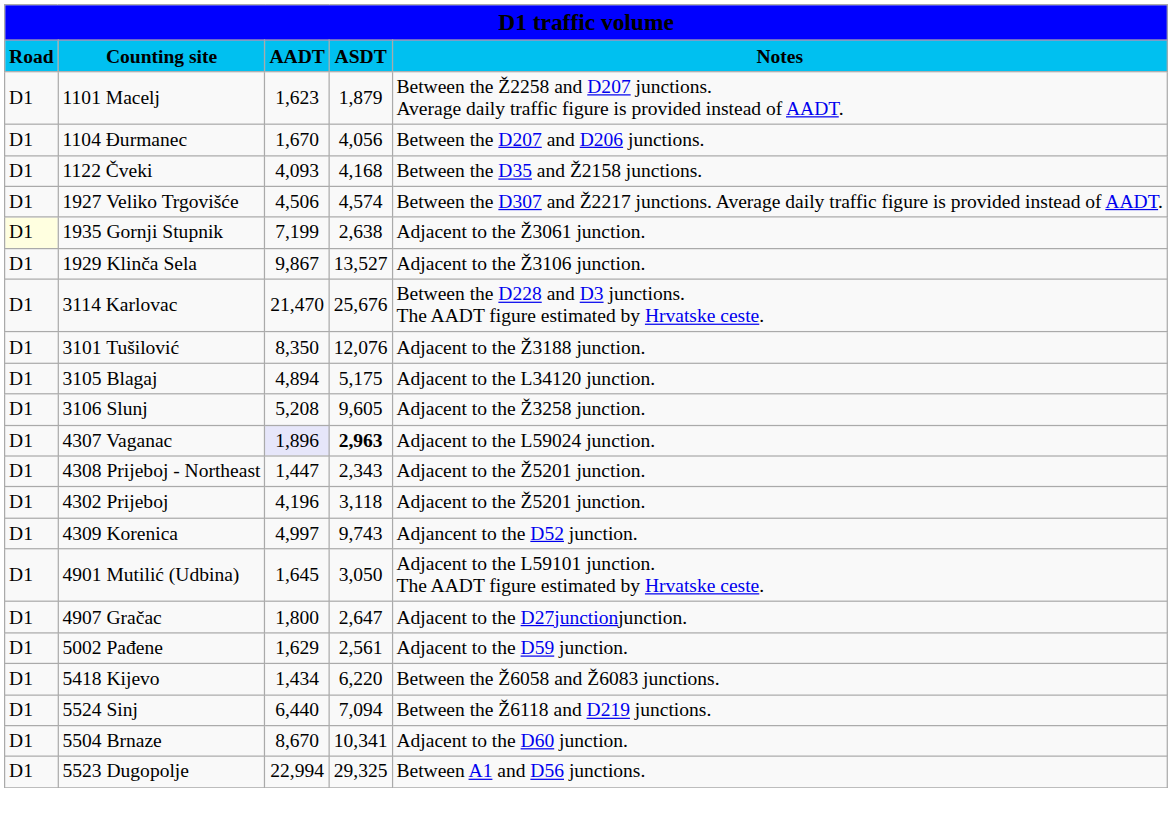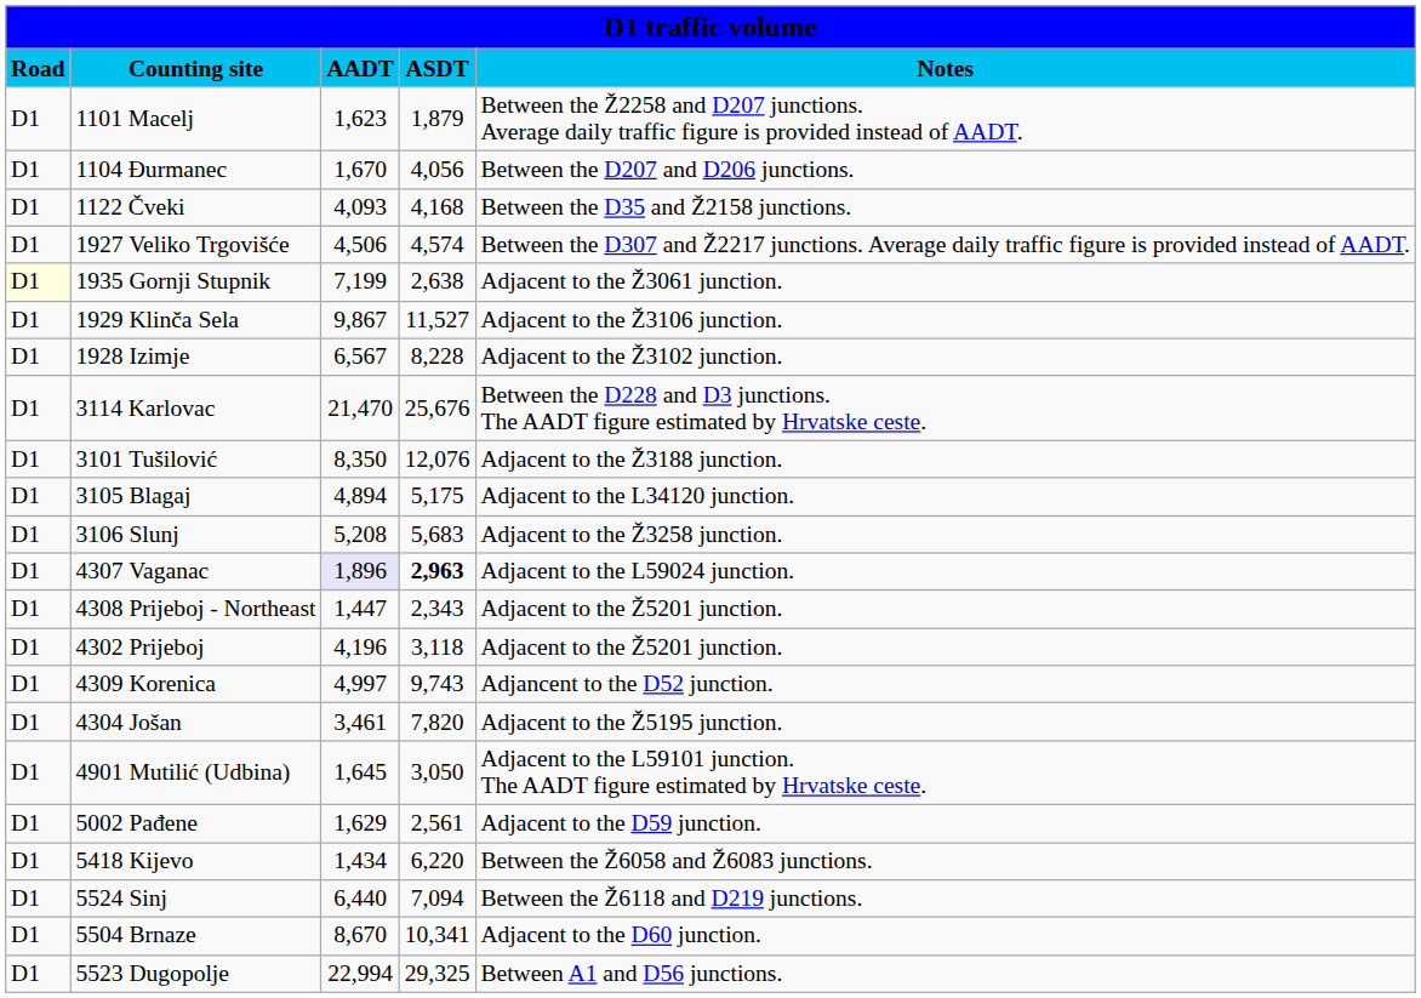1929 Klinča Sela | column 4: 13,527 -> 11,527
+ row: D1 | 1928 Izimje | 6,567 | 8,228 | Adjacent to the Ž3102 junction.
3106 Slunj | column 4: 9,605 -> 5,683
+ row: D1 | 4304 Jošan | 3,461 | 7,820 | Adjacent to the Ž5195 junction.
- row: D1 | 4907 Gračac | 1,800 | 2,647 | Adjacent to the D27junctionjunction.
